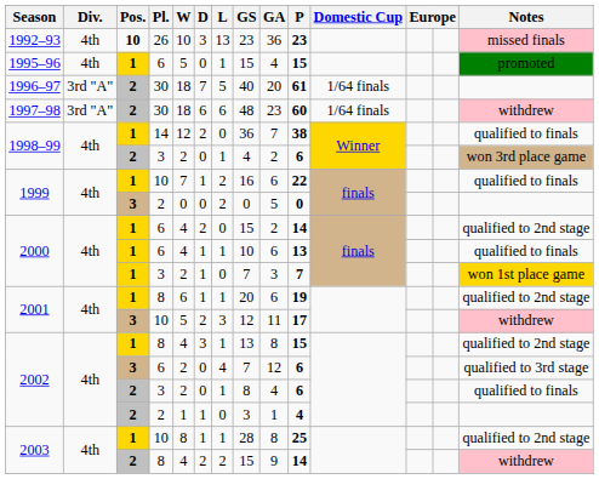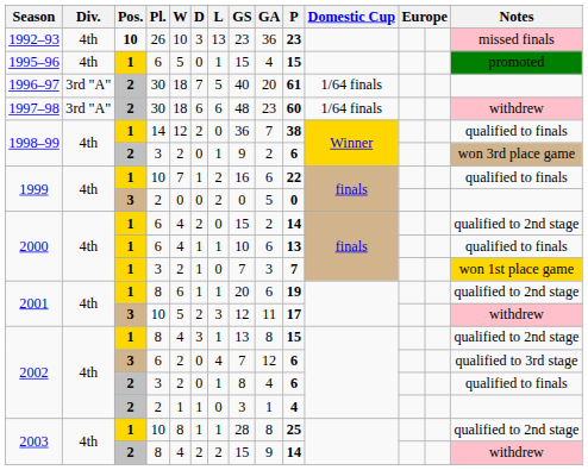1998–99 / 3 | GS: 4 -> 9
